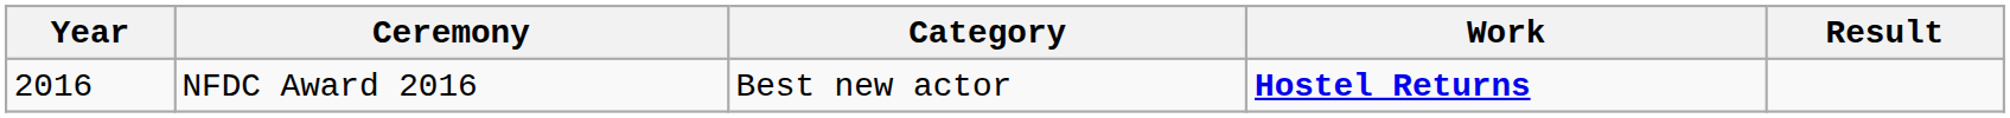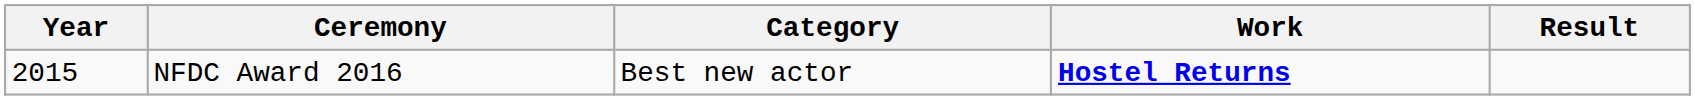NFDC Award 2016 | Year: 2016 -> 2015
